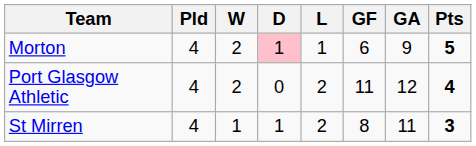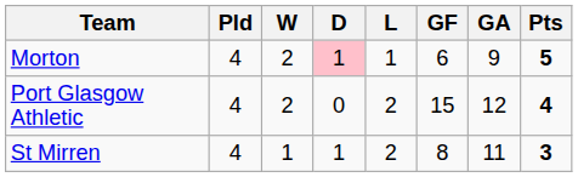Port Glasgow Athletic | GF: 11 -> 15
